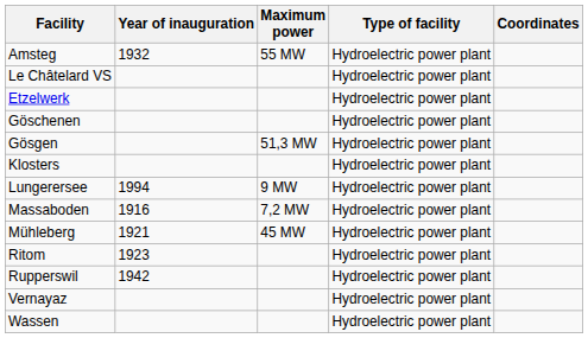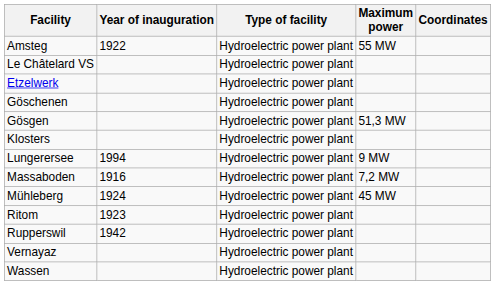columns swapped: Maximum power <-> Type of facility
Amsteg | Year of inauguration: 1932 -> 1922
Mühleberg | Year of inauguration: 1921 -> 1924
